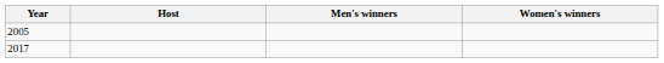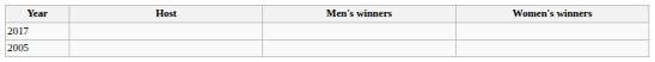rows swapped: 2005 <-> 2017
